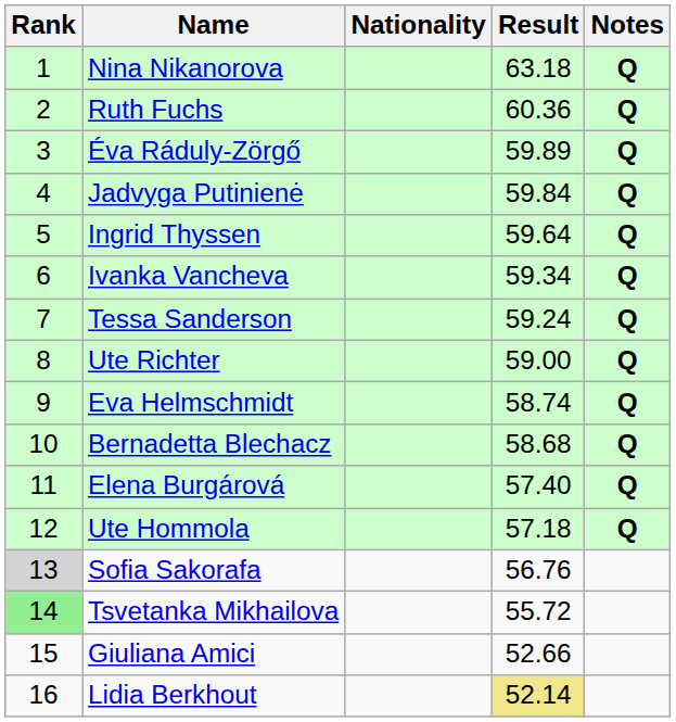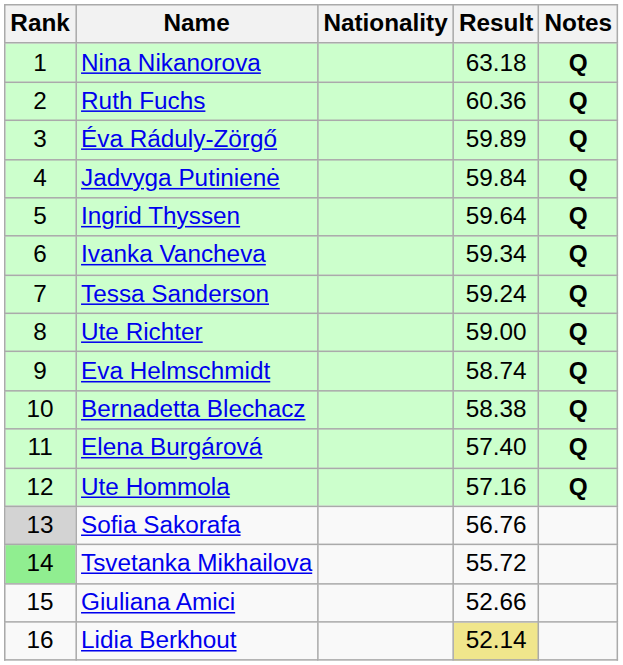Bernadetta Blechacz | Result: 58.68 -> 58.38
Ute Hommola | Result: 57.18 -> 57.16
